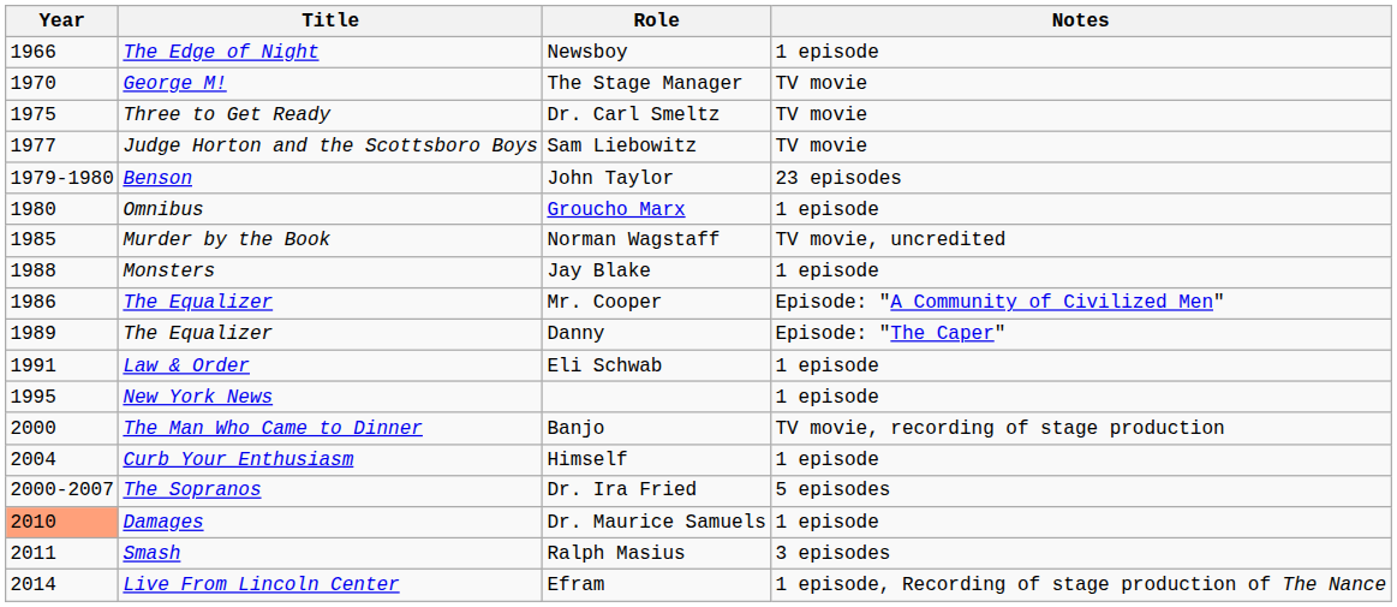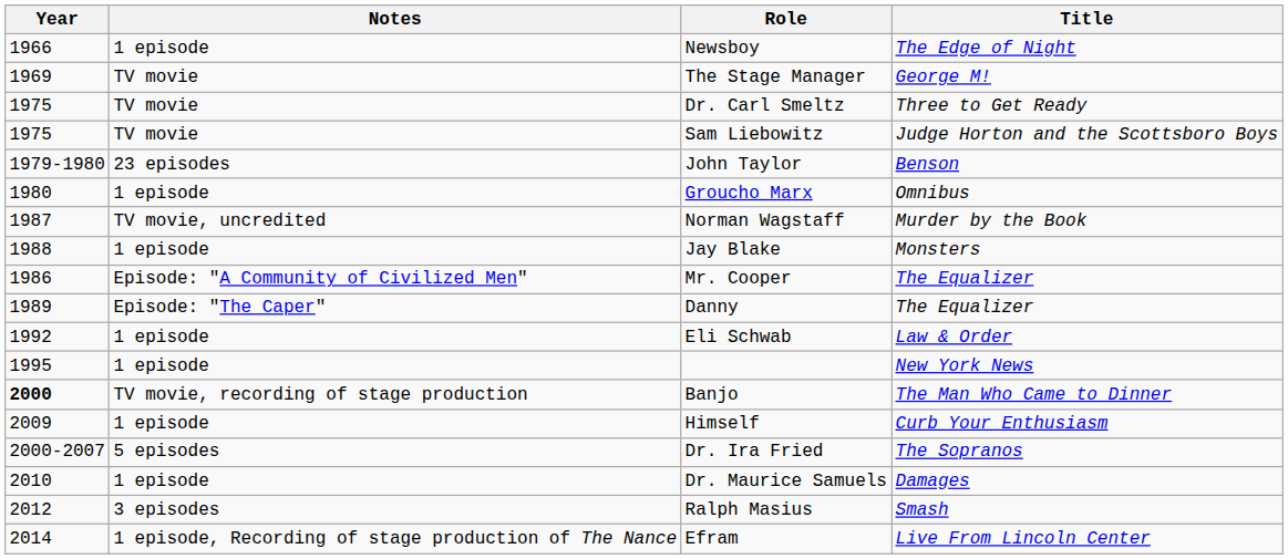columns swapped: Title <-> Notes
The Stage Manager | Year: 1970 -> 1969
Sam Liebowitz | Year: 1977 -> 1975
Norman Wagstaff | Year: 1985 -> 1987
Eli Schwab | Year: 1991 -> 1992
Banjo | Year: normal -> bold
Himself | Year: 2004 -> 2009
Dr. Maurice Samuels | Year: lightsalmon background -> no background
Ralph Masius | Year: 2011 -> 2012
